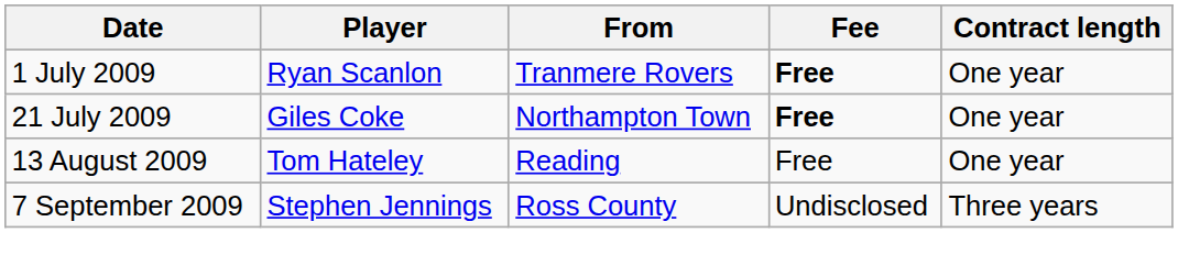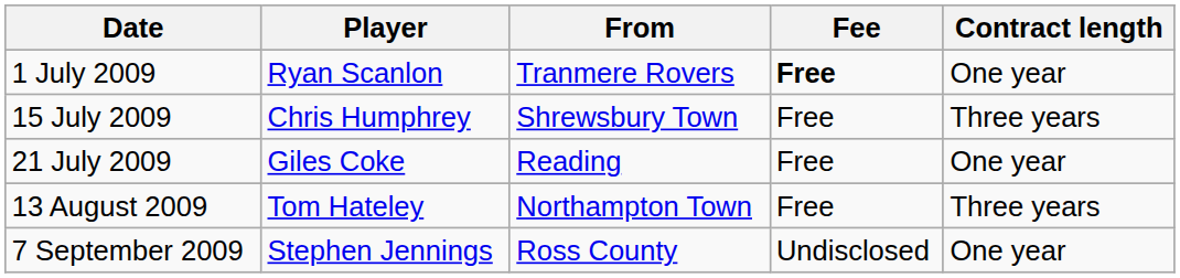+ row: 15 July 2009 | Chris Humphrey | Shrewsbury Town | Free | Three years
21 July 2009 | From: Northampton Town -> Reading
21 July 2009 | Fee: bold -> normal
13 August 2009 | From: Reading -> Northampton Town
13 August 2009 | Contract length: One year -> Three years
7 September 2009 | Contract length: Three years -> One year
